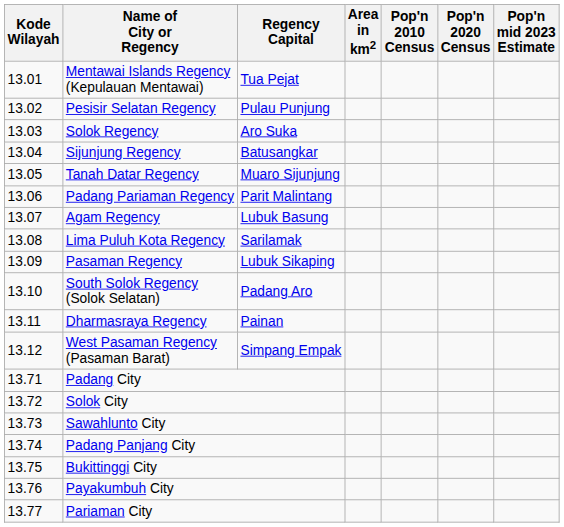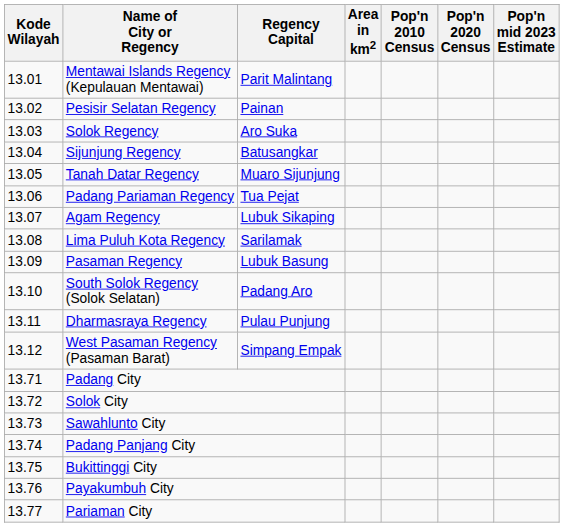Mentawai Islands Regency (Kepulauan Mentawai) | Regency Capital: Tua Pejat -> Parit Malintang
Pesisir Selatan Regency | Regency Capital: Pulau Punjung -> Painan
Padang Pariaman Regency | Regency Capital: Parit Malintang -> Tua Pejat
Agam Regency | Regency Capital: Lubuk Basung -> Lubuk Sikaping
Pasaman Regency | Regency Capital: Lubuk Sikaping -> Lubuk Basung
Dharmasraya Regency | Regency Capital: Painan -> Pulau Punjung
